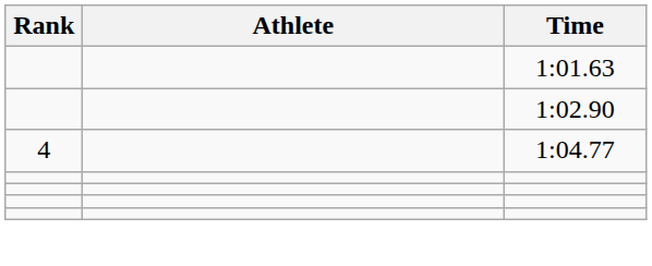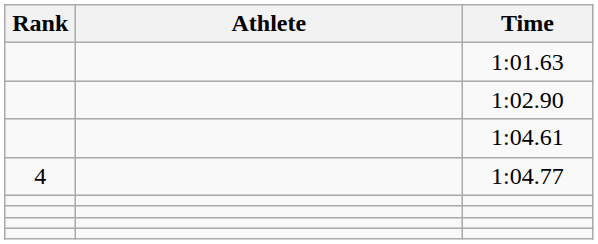+ row: 1:04.61
